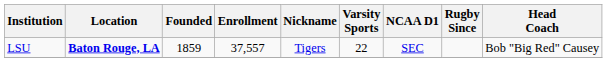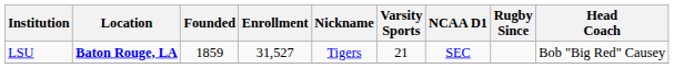LSU | Enrollment: 37,557 -> 31,527
LSU | Varsity Sports: 22 -> 21
